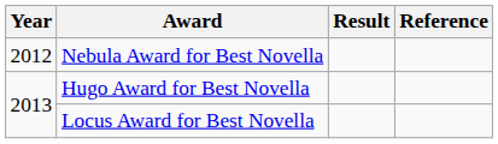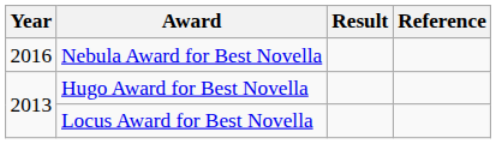Nebula Award for Best Novella | Year: 2012 -> 2016
